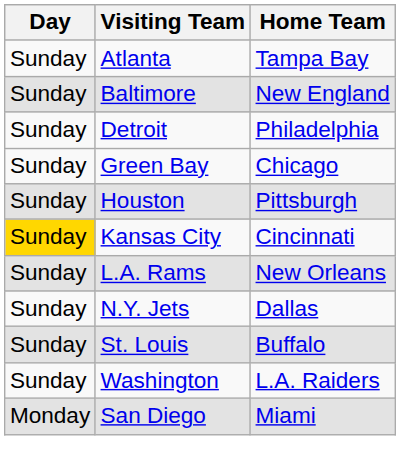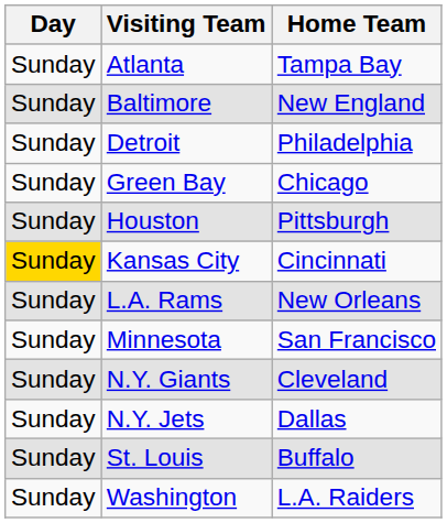+ row: Sunday | Minnesota | San Francisco
+ row: Sunday | N.Y. Giants | Cleveland
- row: Monday | San Diego | Miami
